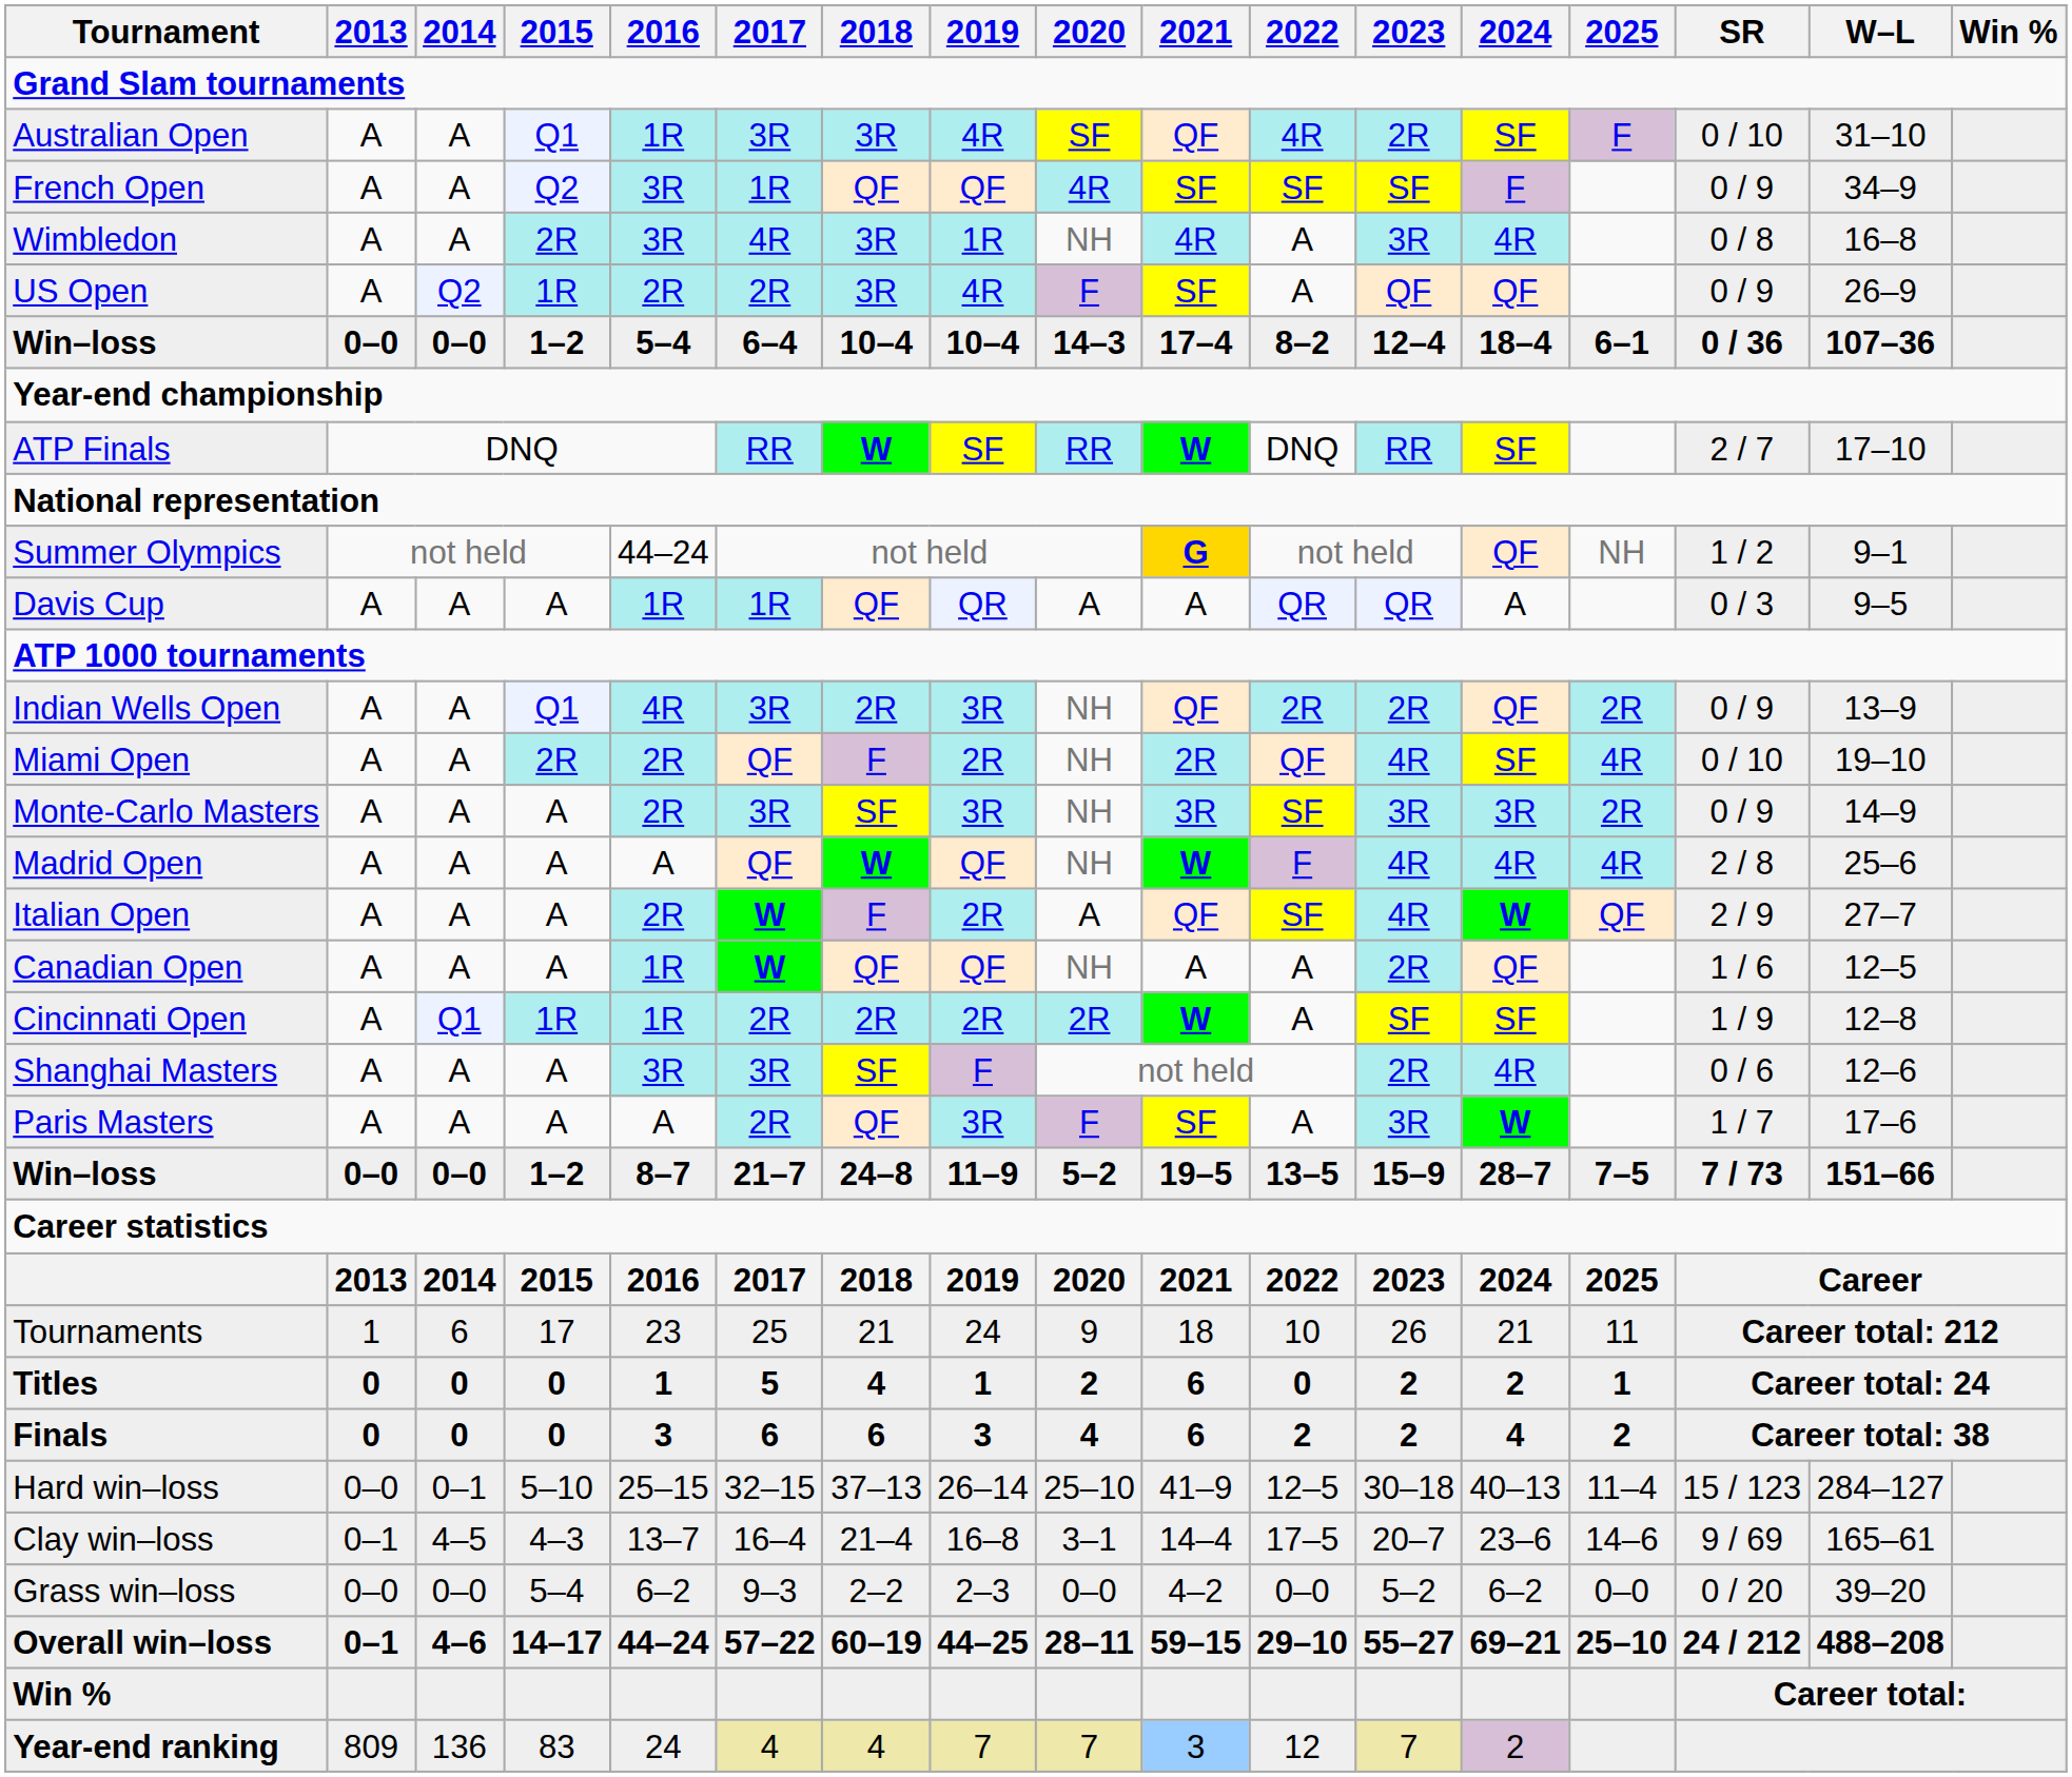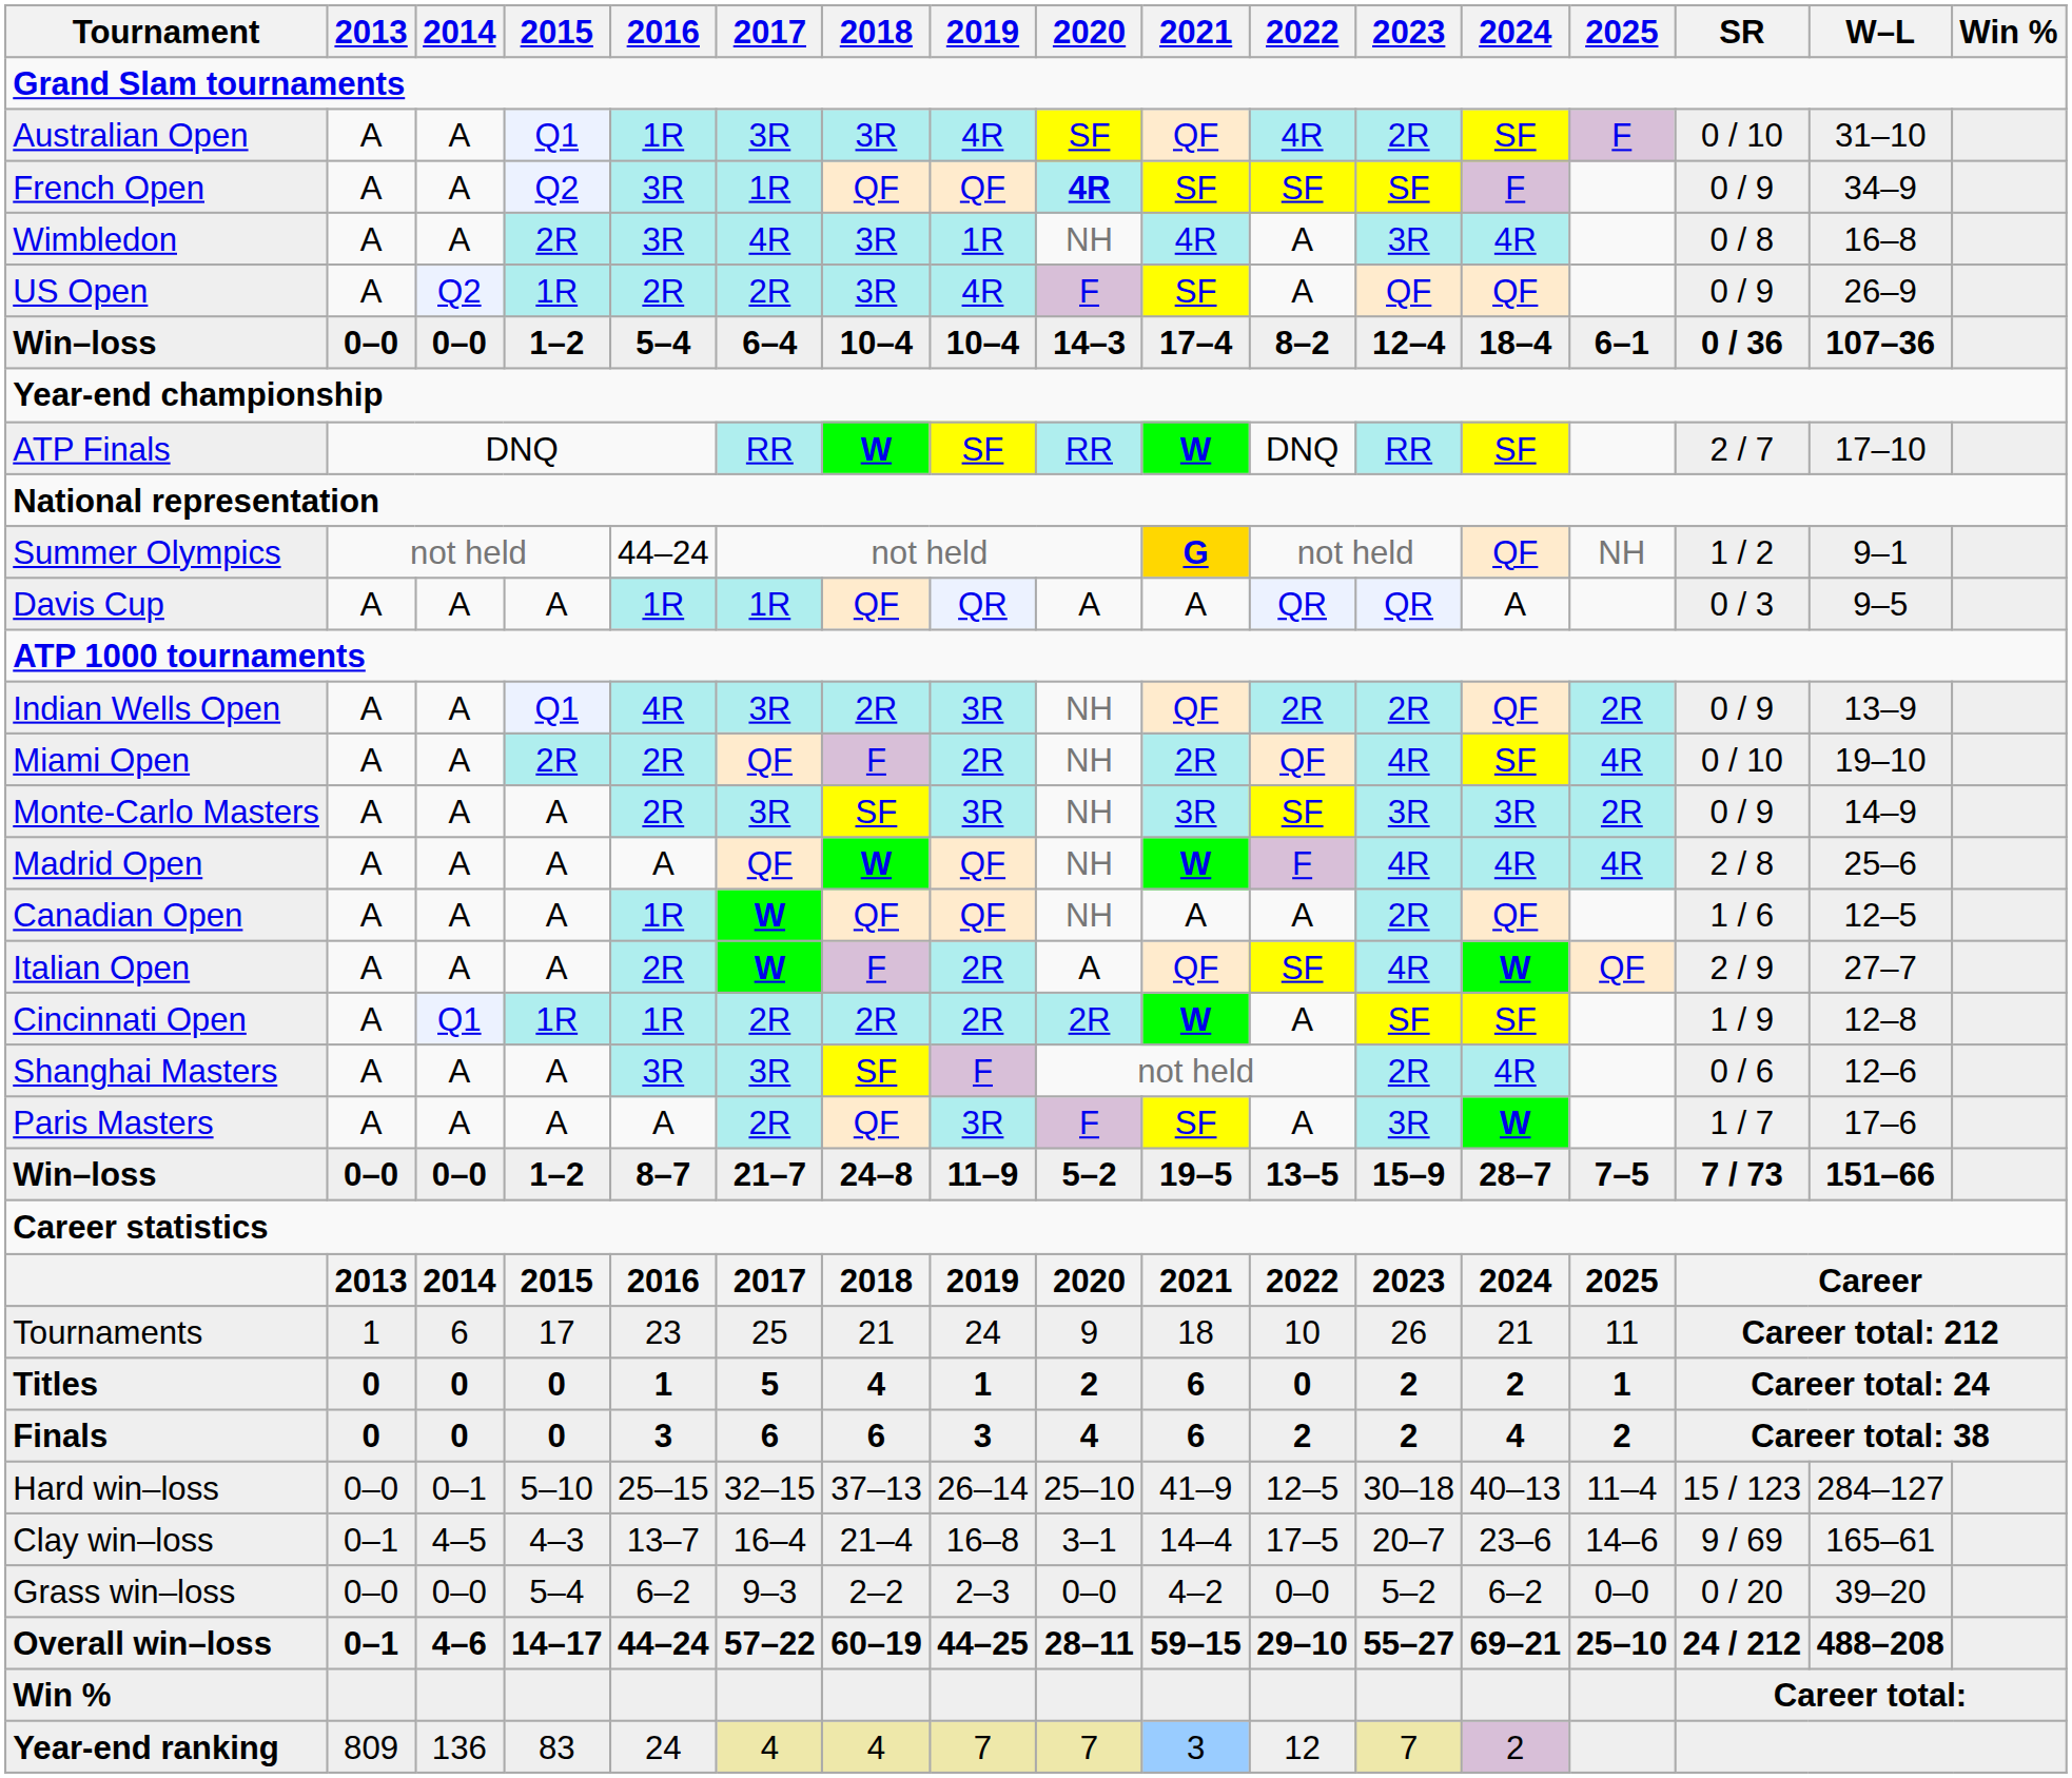French Open | 2020: normal -> bold
rows swapped: Italian Open <-> Canadian Open
